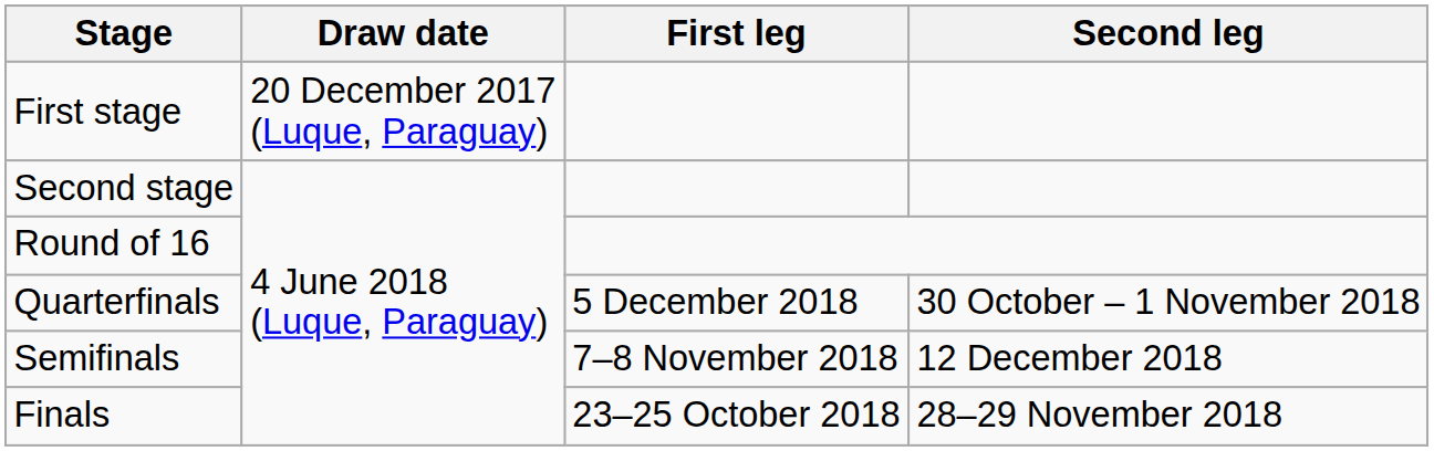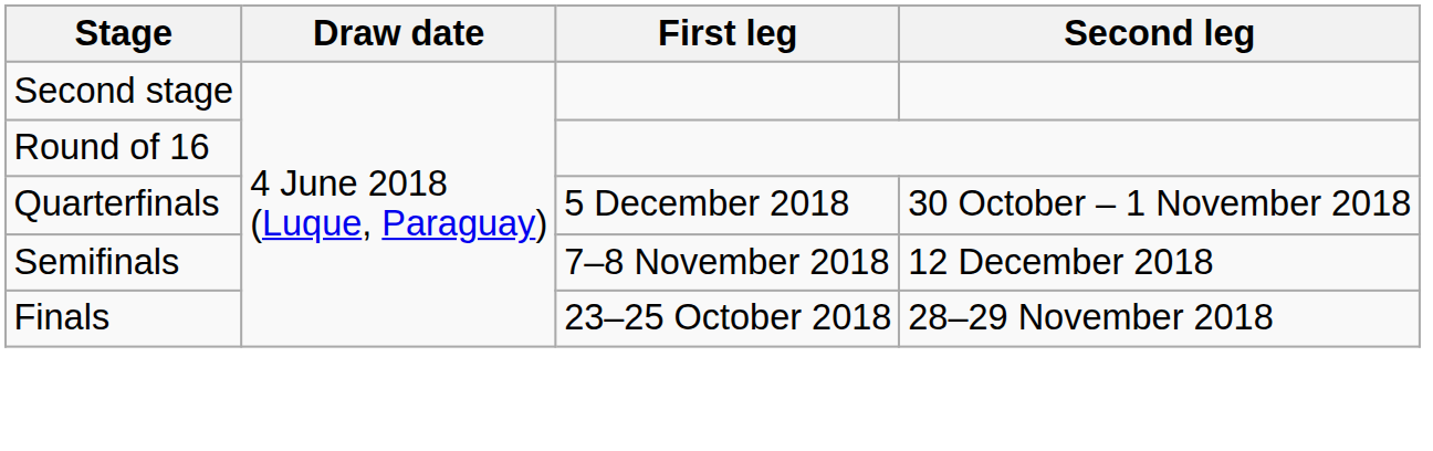- row: First stage | 20 December 2017 (Luque, Paraguay)
